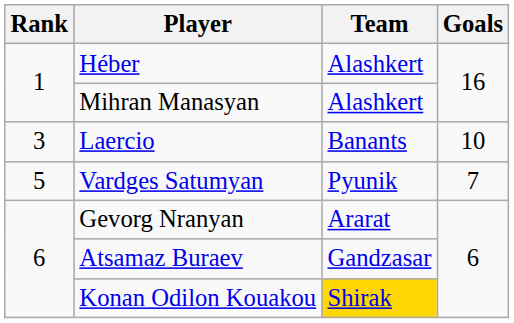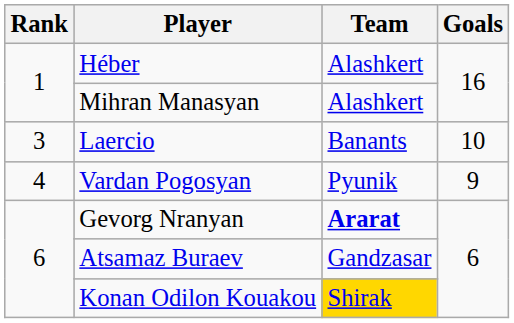+ row: 4 | Vardan Pogosyan | Pyunik | 9
- row: 5 | Vardges Satumyan | Pyunik | 7
Gevorg Nranyan | Team: normal -> bold
